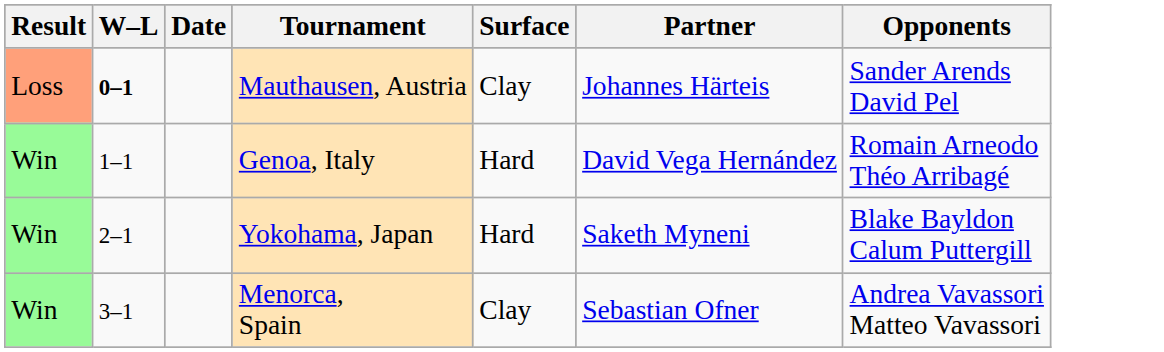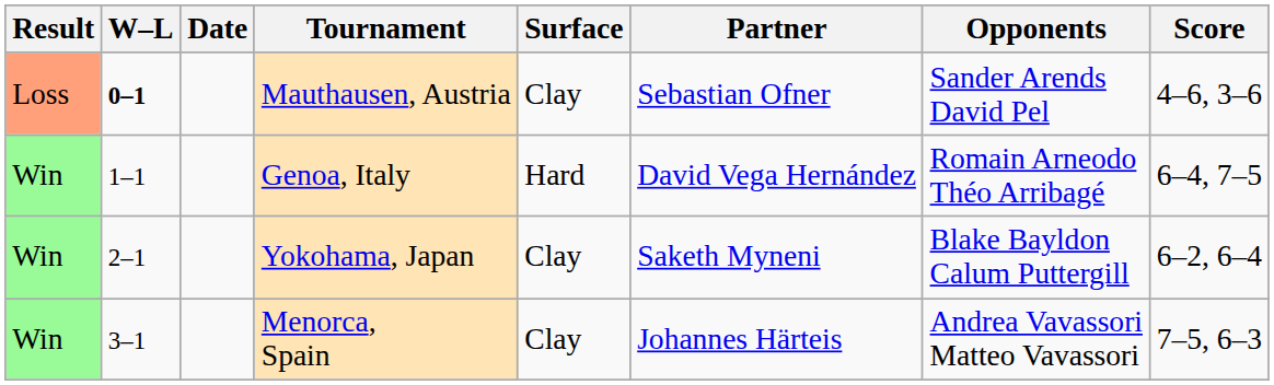+ column: Score | 4–6, 3–6 | 6–4, 7–5 | 6–2, 6–4 | 7–5, 6–3
Mauthausen, Austria | Partner: Johannes Härteis -> Sebastian Ofner
Yokohama, Japan | Surface: Hard -> Clay
Menorca, Spain | Partner: Sebastian Ofner -> Johannes Härteis
